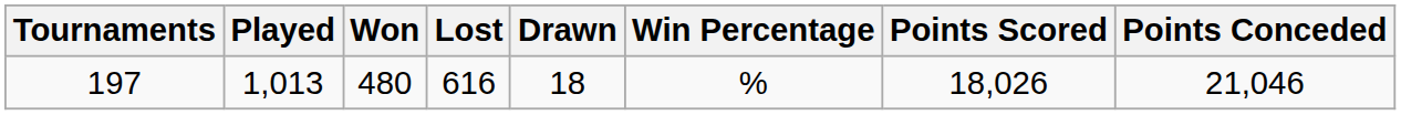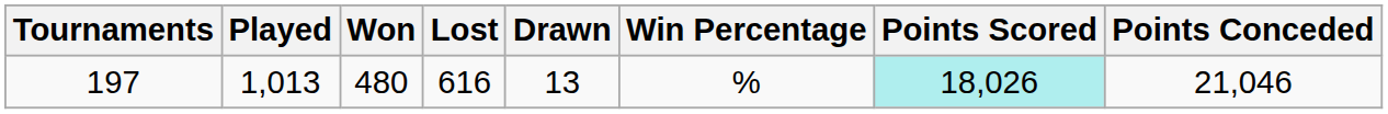197 | Drawn: 18 -> 13
197 | Points Scored: no background -> paleturquoise background
